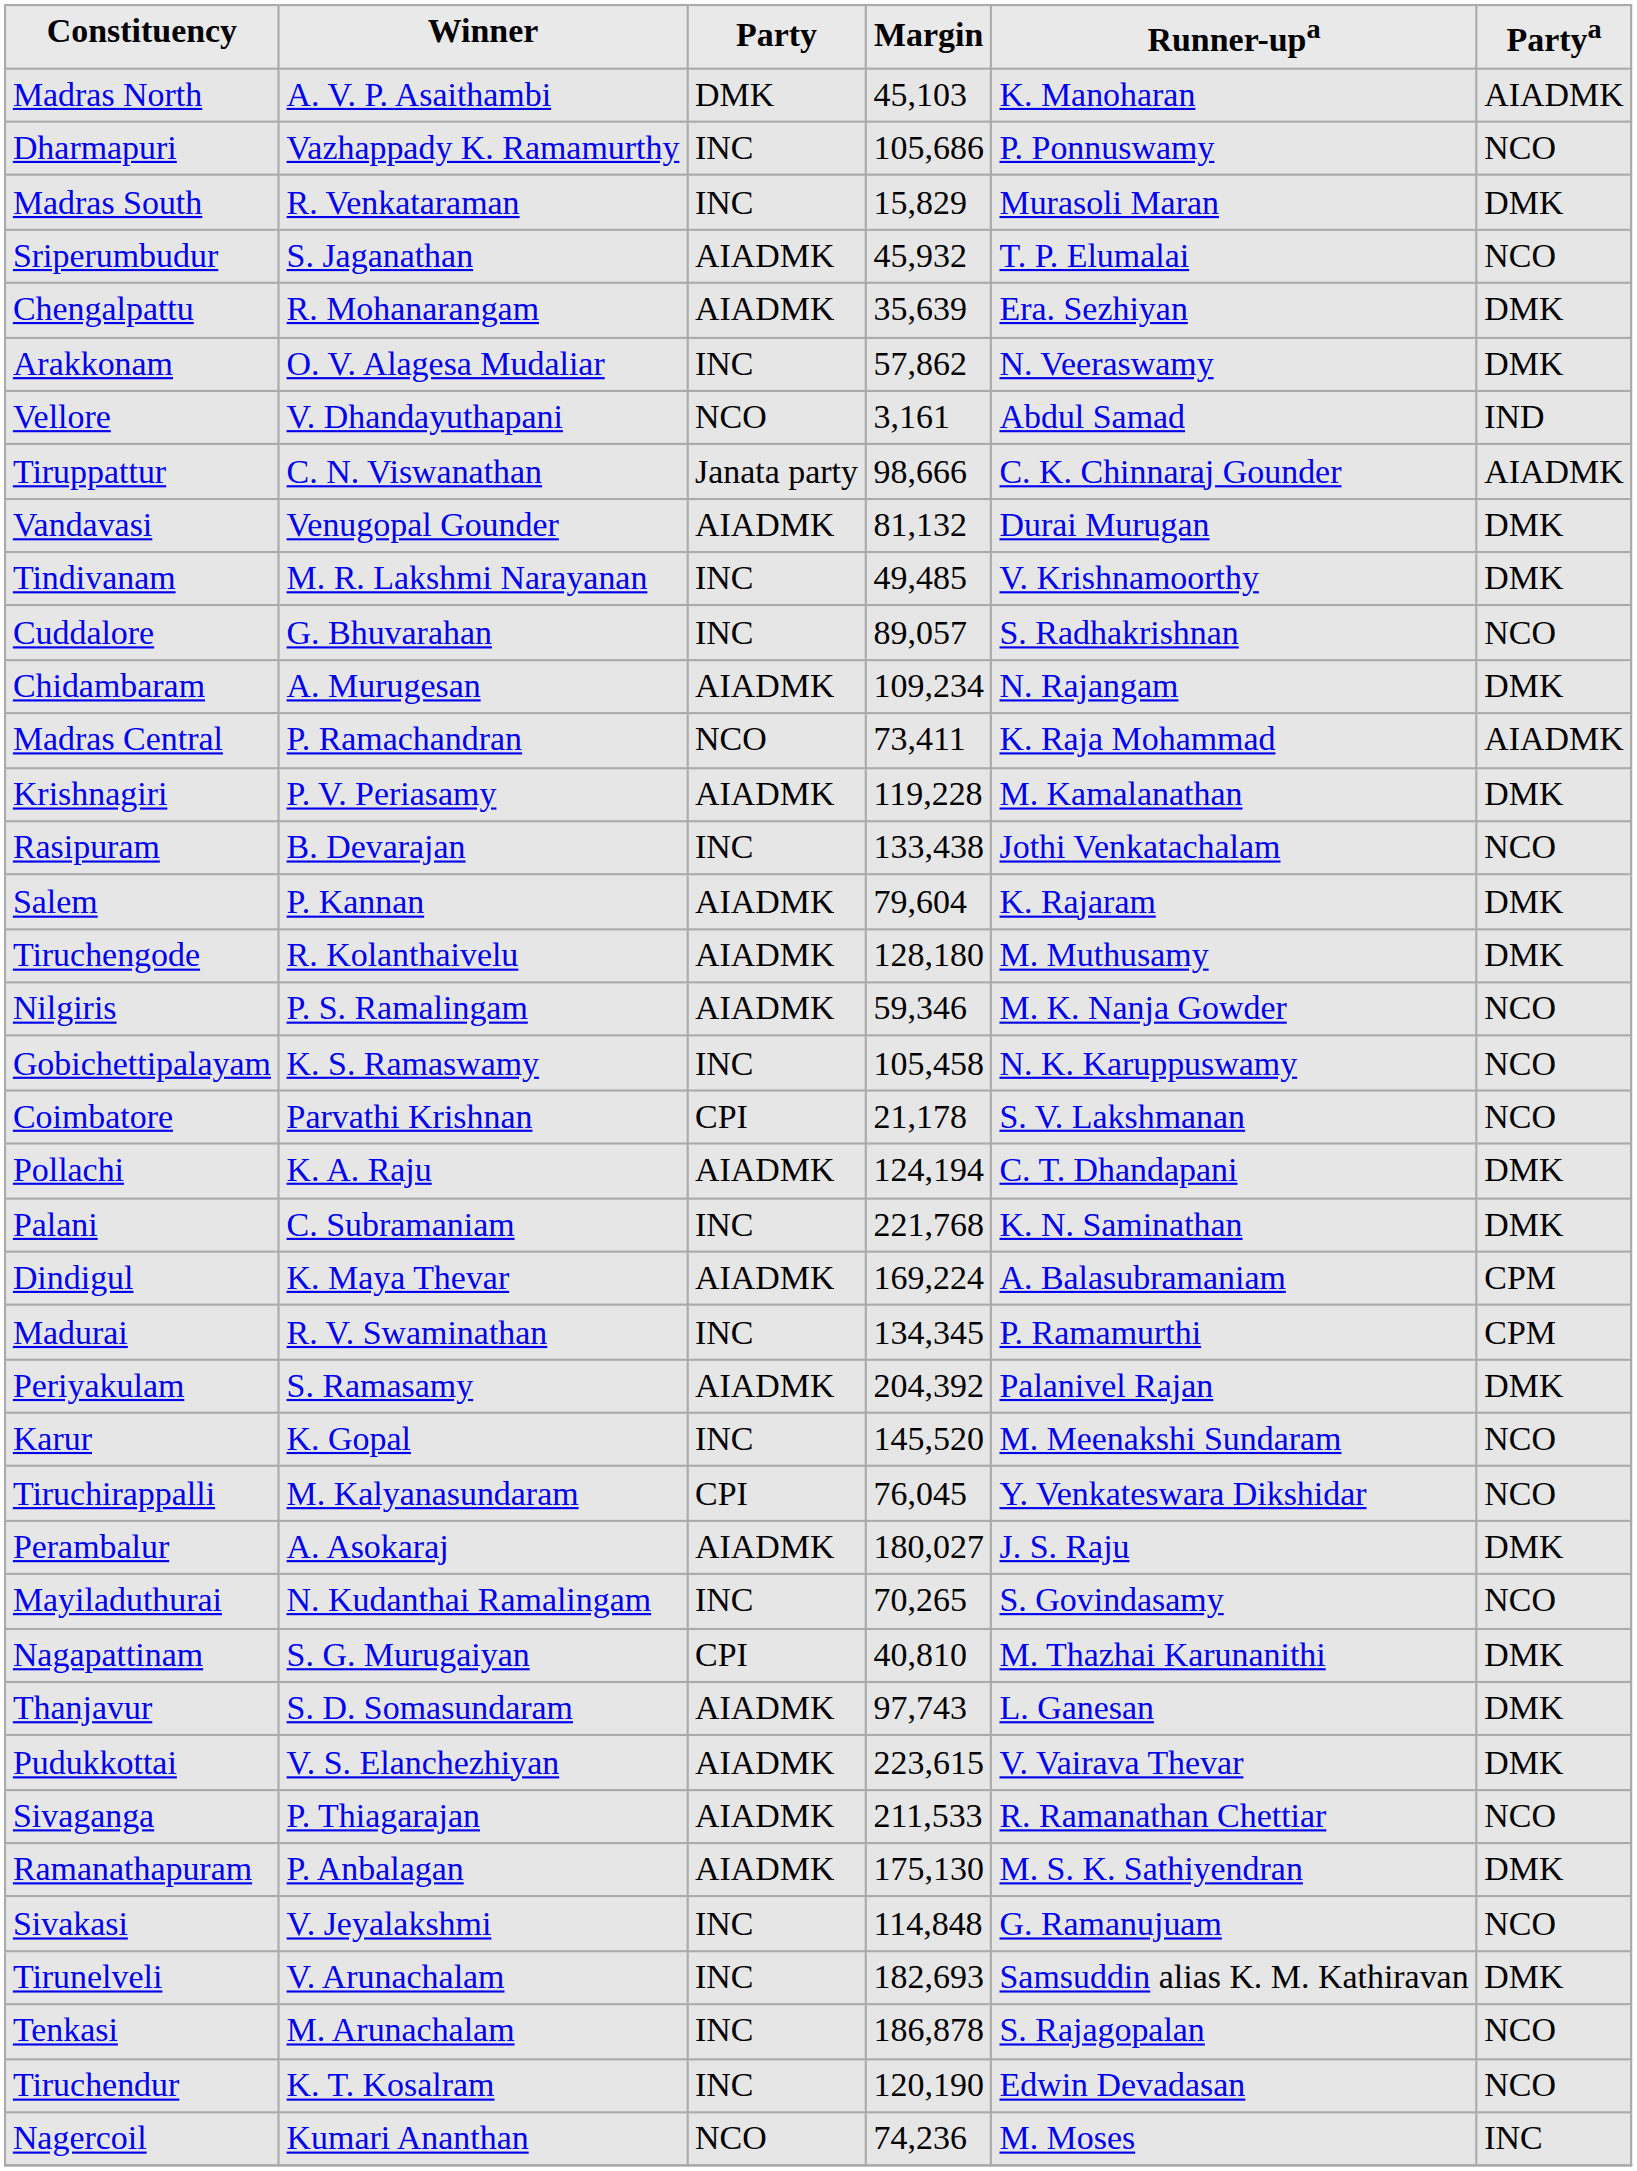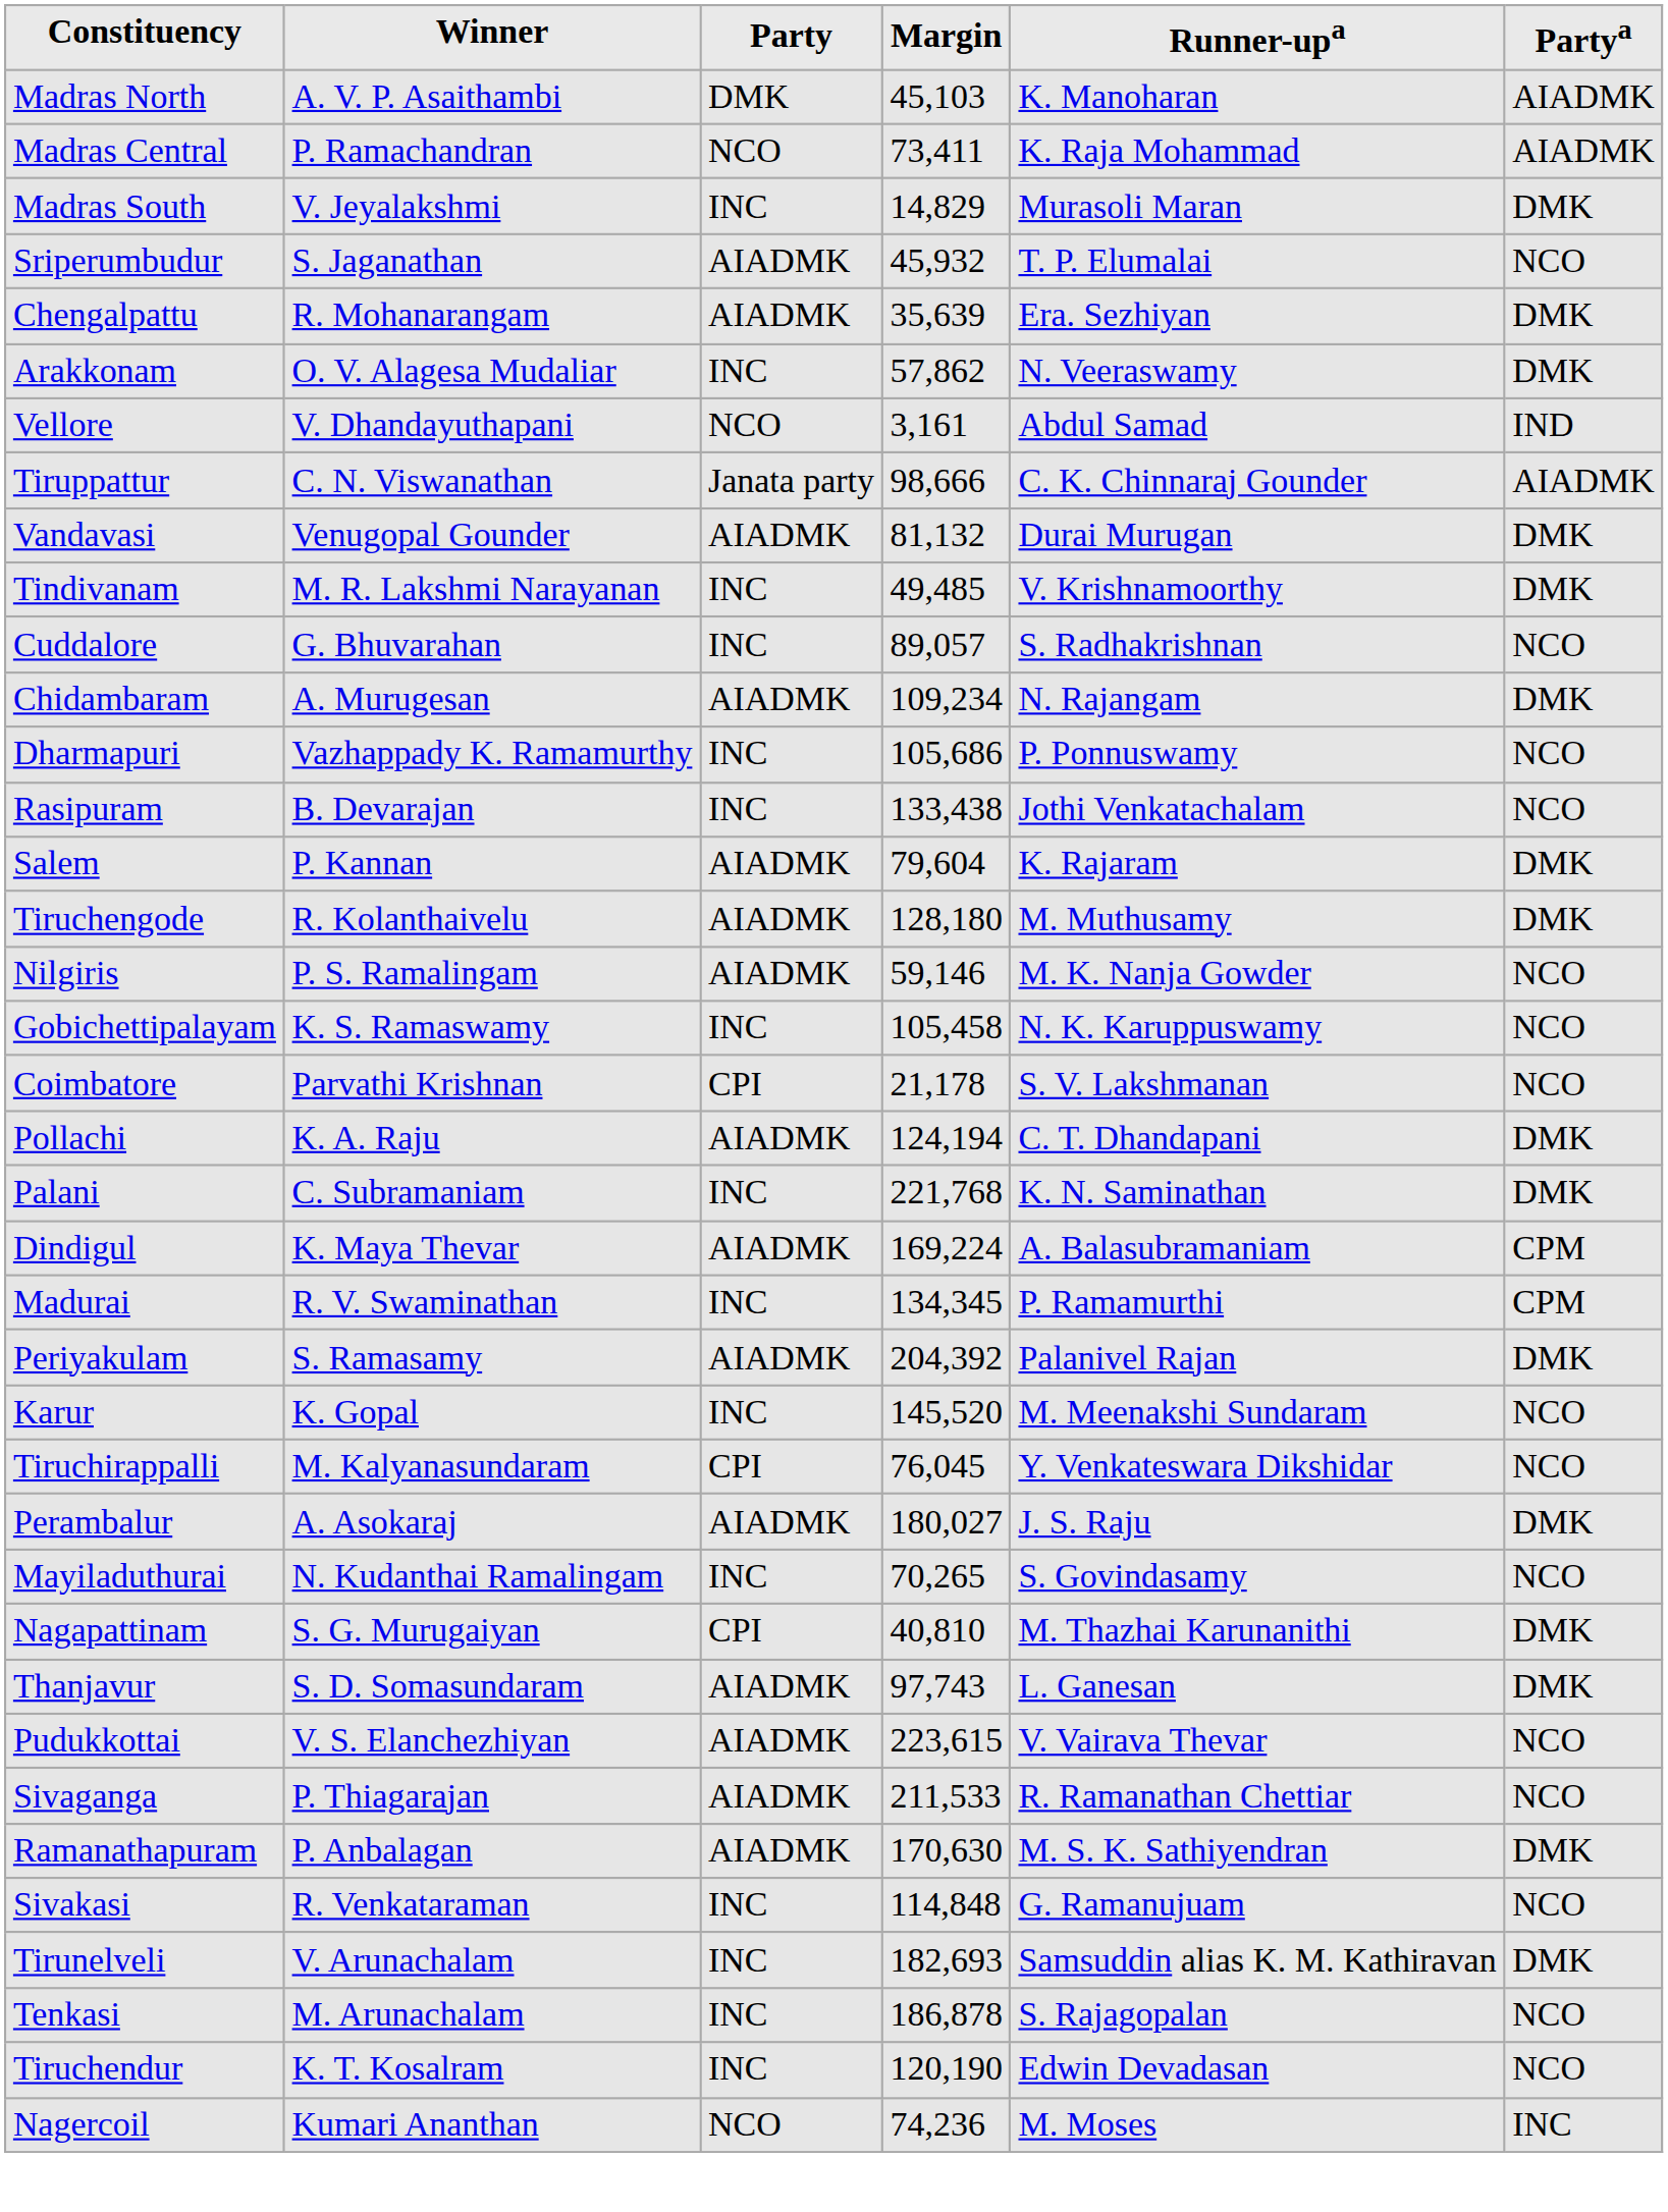rows swapped: Madras Central <-> Dharmapuri
Madras South | Winner: R. Venkataraman -> V. Jeyalakshmi
Madras South | Margin: 15,829 -> 14,829
- row: Krishnagiri | P. V. Periasamy | AIADMK | 119,228 | M. Kamalanathan | DMK
Nilgiris | Margin: 59,346 -> 59,146
Pudukkottai | Partya: DMK -> NCO
Ramanathapuram | Margin: 175,130 -> 170,630
Sivakasi | Winner: V. Jeyalakshmi -> R. Venkataraman
